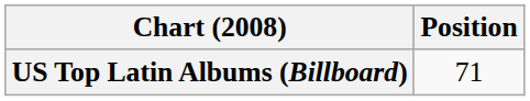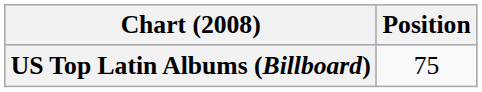US Top Latin Albums (Billboard) | Position: 71 -> 75
